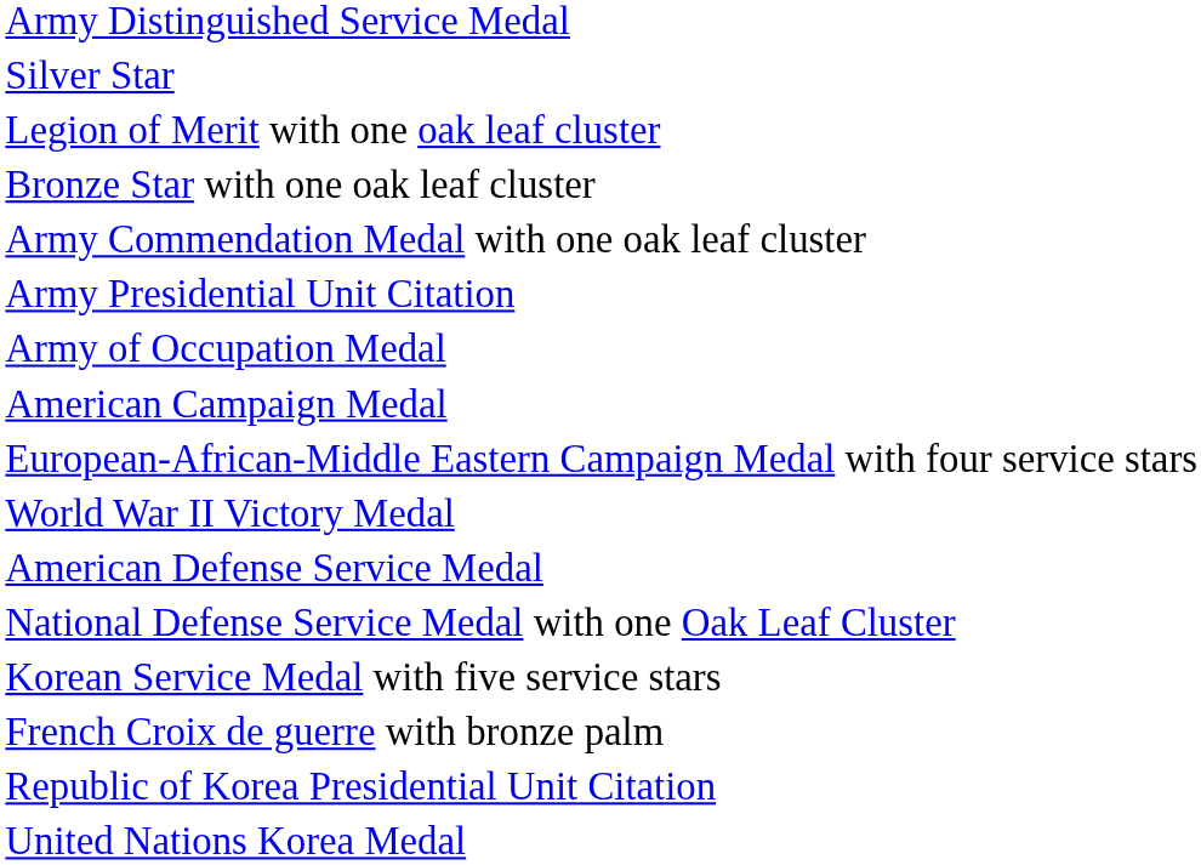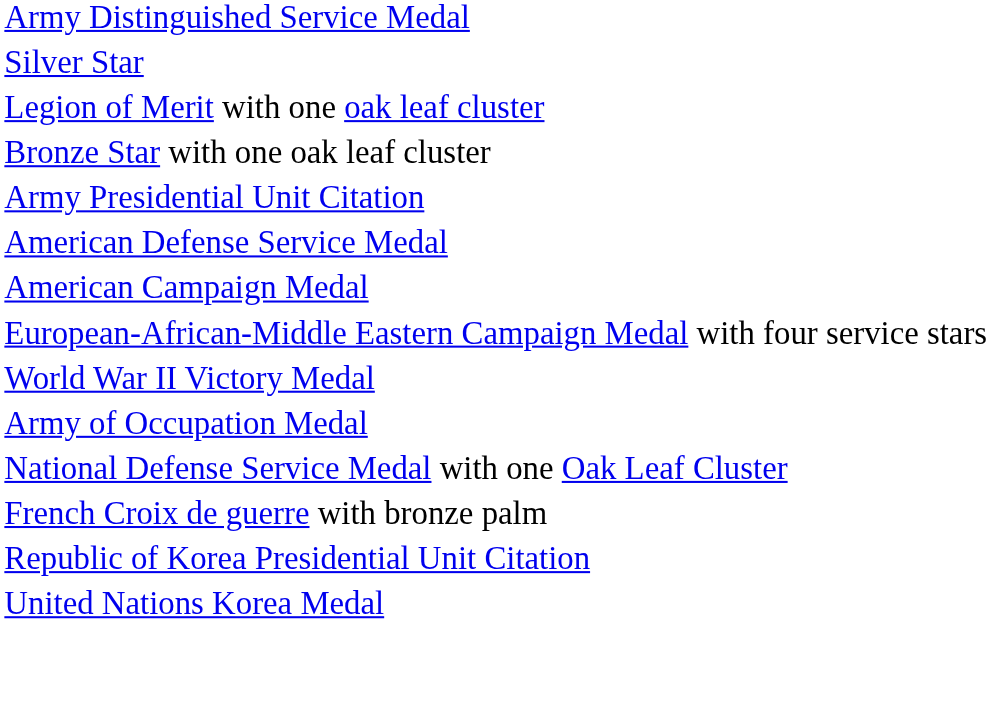- row: Army Commendation Medal with one oak leaf cluster
rows swapped: American Defense Service Medal <-> Army of Occupation Medal
- row: Korean Service Medal with five service stars
